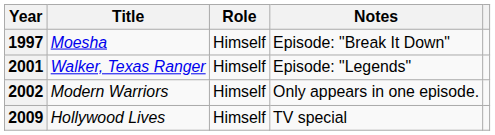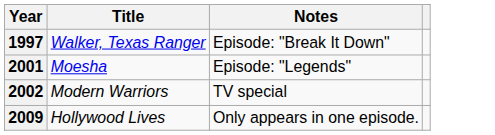- column: Role | Himself | Himself | Himself | Himself
1997 | Title: Moesha -> Walker, Texas Ranger
2001 | Title: Walker, Texas Ranger -> Moesha
2002 | Notes: Only appears in one episode. -> TV special
2009 | Notes: TV special -> Only appears in one episode.
